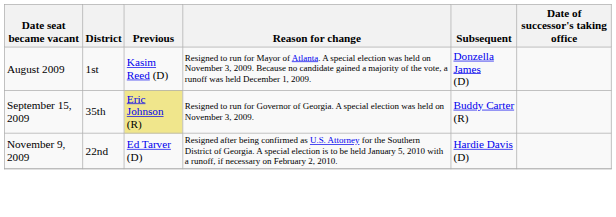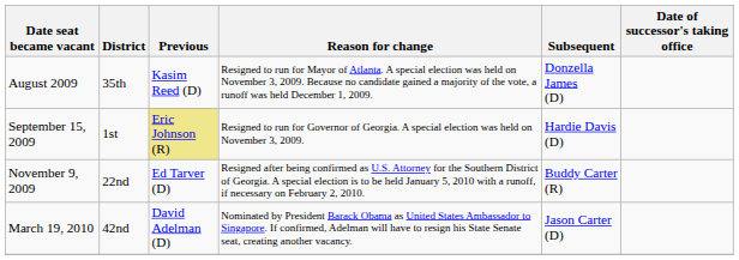August 2009 | District: 1st -> 35th
September 15, 2009 | District: 35th -> 1st
September 15, 2009 | Subsequent: Buddy Carter (R) -> Hardie Davis (D)
November 9, 2009 | Subsequent: Hardie Davis (D) -> Buddy Carter (R)
+ row: March 19, 2010 | 42nd | David Adelman (D) | Nominated by President Barack Obama as United States Ambassador to Singapore. If confirmed, Adelman will have to resign his State Senate seat, creating another vacancy. | Jason Carter (D)
